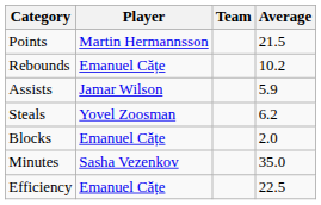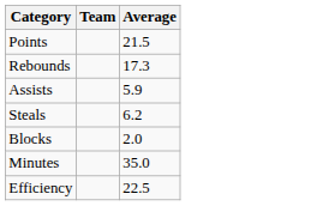- column: Player | Martin Hermannsson | Emanuel Cățe | Jamar Wilson | Yovel Zoosman | Emanuel Cățe | Sasha Vezenkov | Emanuel Cățe
Rebounds | Average: 10.2 -> 17.3
